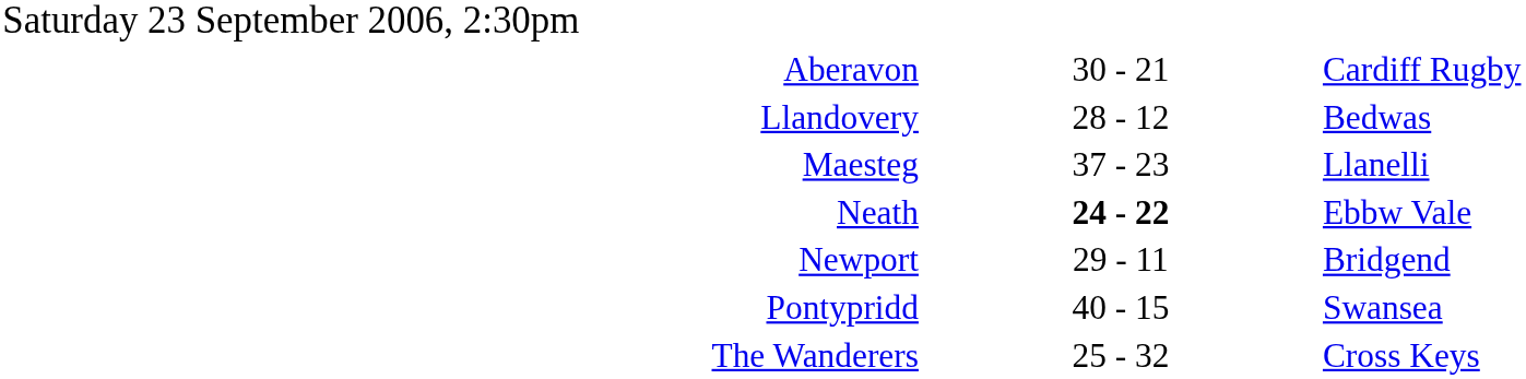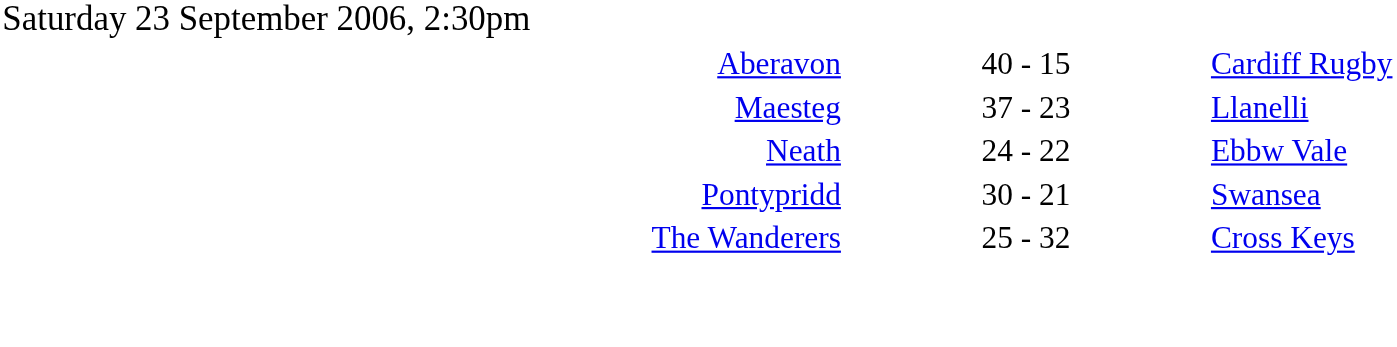Aberavon | column 2: 30 - 21 -> 40 - 15
- row: Llandovery | 28 - 12 | Bedwas
Neath | column 2: bold -> normal
- row: Newport | 29 - 11 | Bridgend
Pontypridd | column 2: 40 - 15 -> 30 - 21
